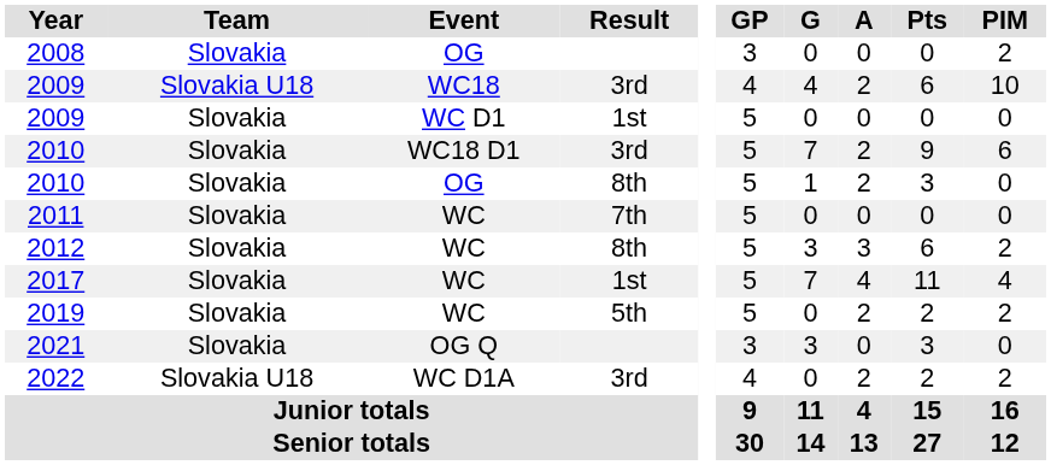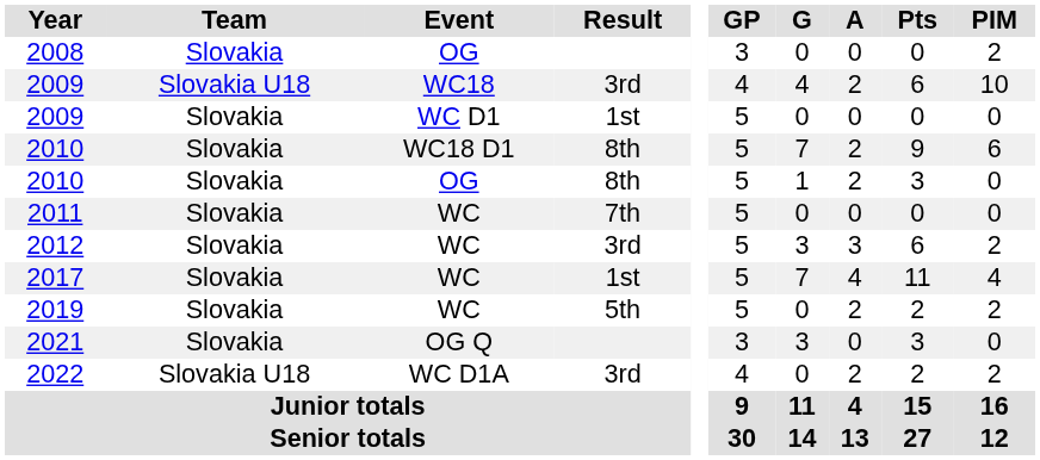2010 / WC18 D1 | Result: 3rd -> 8th
2012 | Result: 8th -> 3rd
